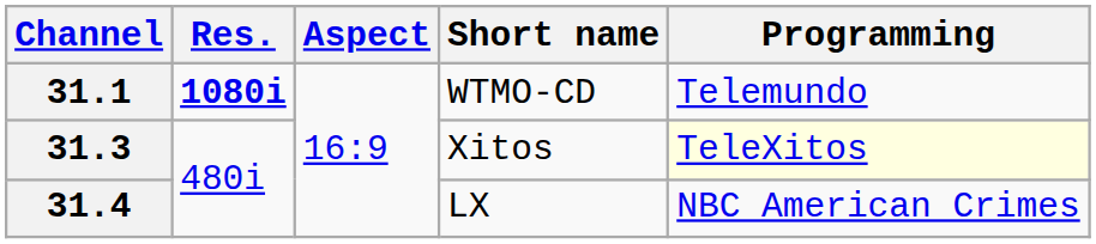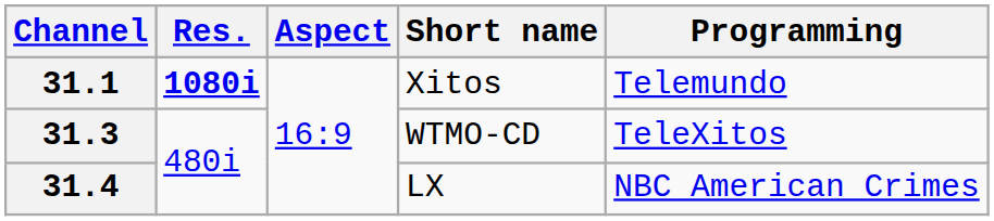31.1 | Short name: WTMO-CD -> Xitos
31.3 | Short name: Xitos -> WTMO-CD
31.3 | Programming: lightyellow background -> no background
